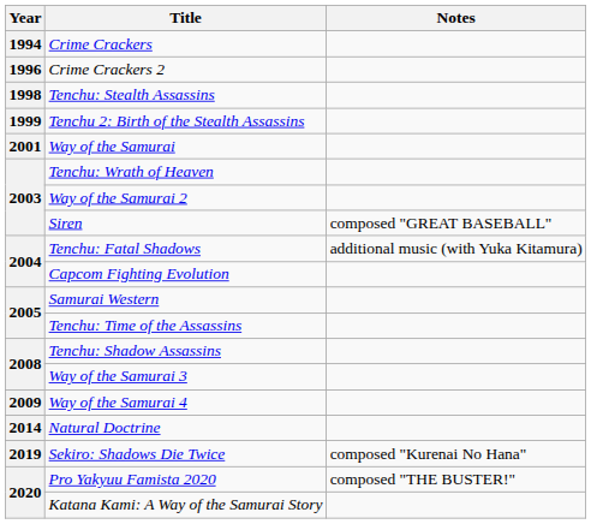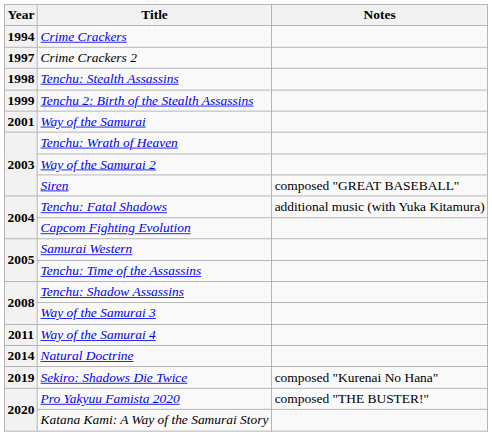Crime Crackers 2 | Year: 1996 -> 1997
Way of the Samurai 4 | Year: 2009 -> 2011
